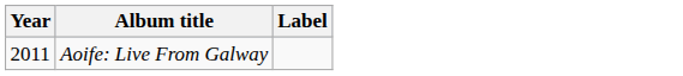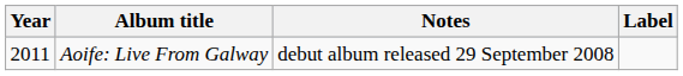+ column: Notes | debut album released 29 September 2008
